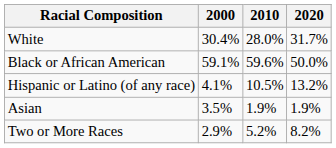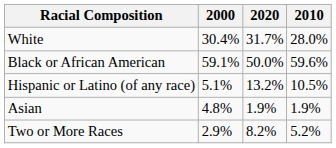columns swapped: 2010 <-> 2020
Hispanic or Latino (of any race) | 2000: 4.1% -> 5.1%
Asian | 2000: 3.5% -> 4.8%
